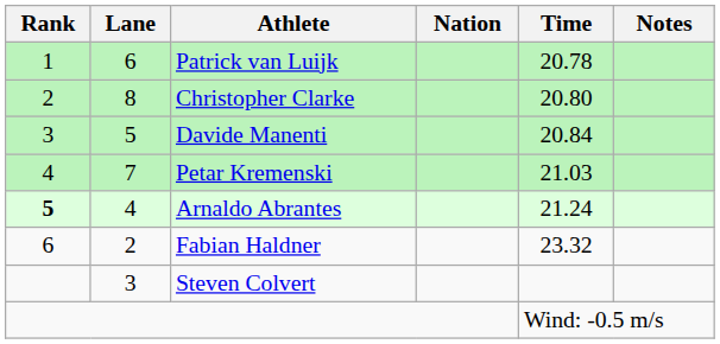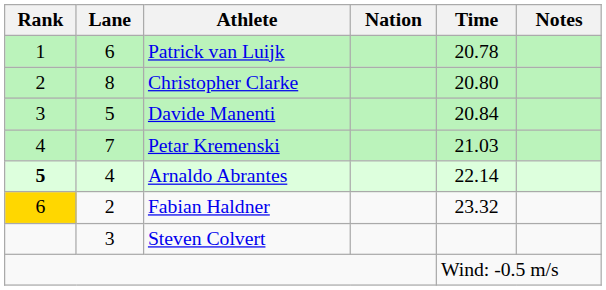Arnaldo Abrantes | Time: 21.24 -> 22.14
Fabian Haldner | Rank: no background -> gold background
